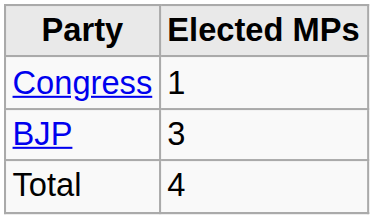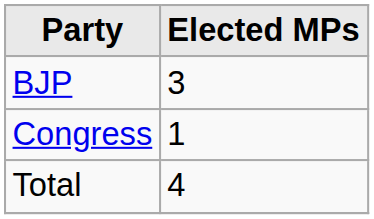rows swapped: BJP <-> Congress
